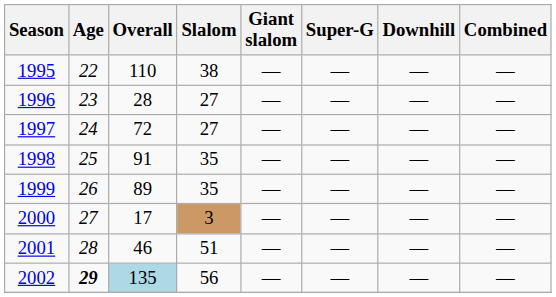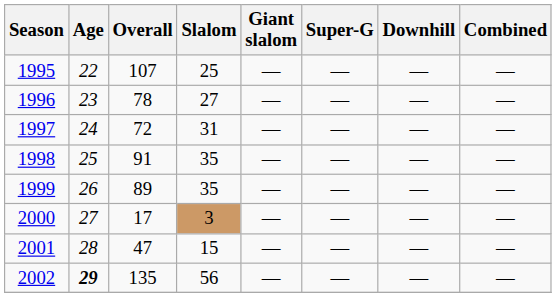1995 | Overall: 110 -> 107
1995 | Slalom: 38 -> 25
1996 | Overall: 28 -> 78
1997 | Slalom: 27 -> 31
2001 | Overall: 46 -> 47
2001 | Slalom: 51 -> 15
2002 | Overall: lightblue background -> no background
